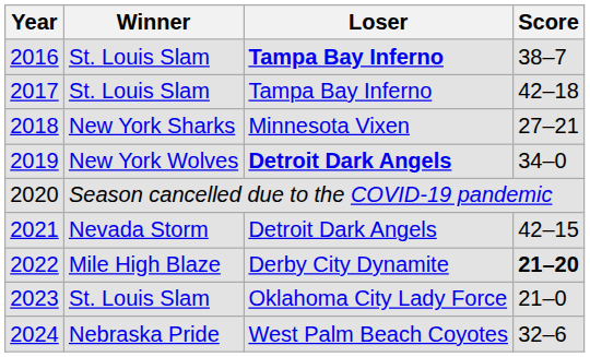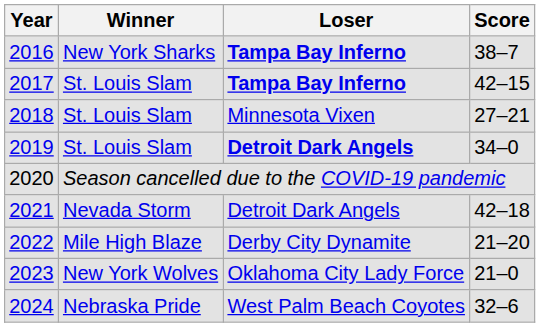2016 | Winner: St. Louis Slam -> New York Sharks
2017 | Loser: normal -> bold
2017 | Score: 42–18 -> 42–15
2018 | Winner: New York Sharks -> St. Louis Slam
2019 | Winner: New York Wolves -> St. Louis Slam
2021 | Score: 42–15 -> 42–18
2022 | Score: bold -> normal
2023 | Winner: St. Louis Slam -> New York Wolves
